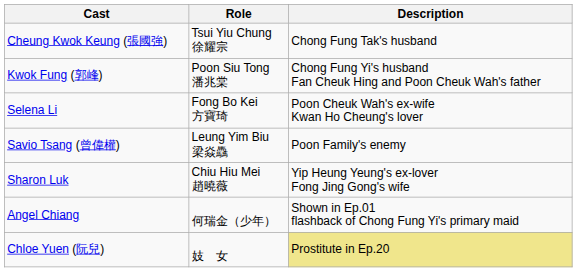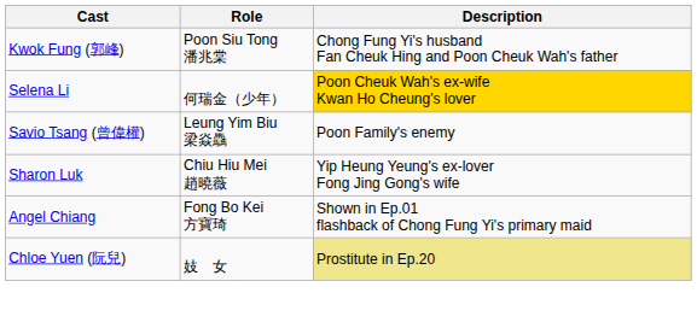- row: Cheung Kwok Keung (張國強) | Tsui Yiu Chung 徐耀宗 | Chong Fung Tak's husband
Selena Li | Role: Fong Bo Kei 方寶琦 -> 何瑞金（少年）
Selena Li | Description: no background -> gold background
Angel Chiang | Role: 何瑞金（少年） -> Fong Bo Kei 方寶琦
